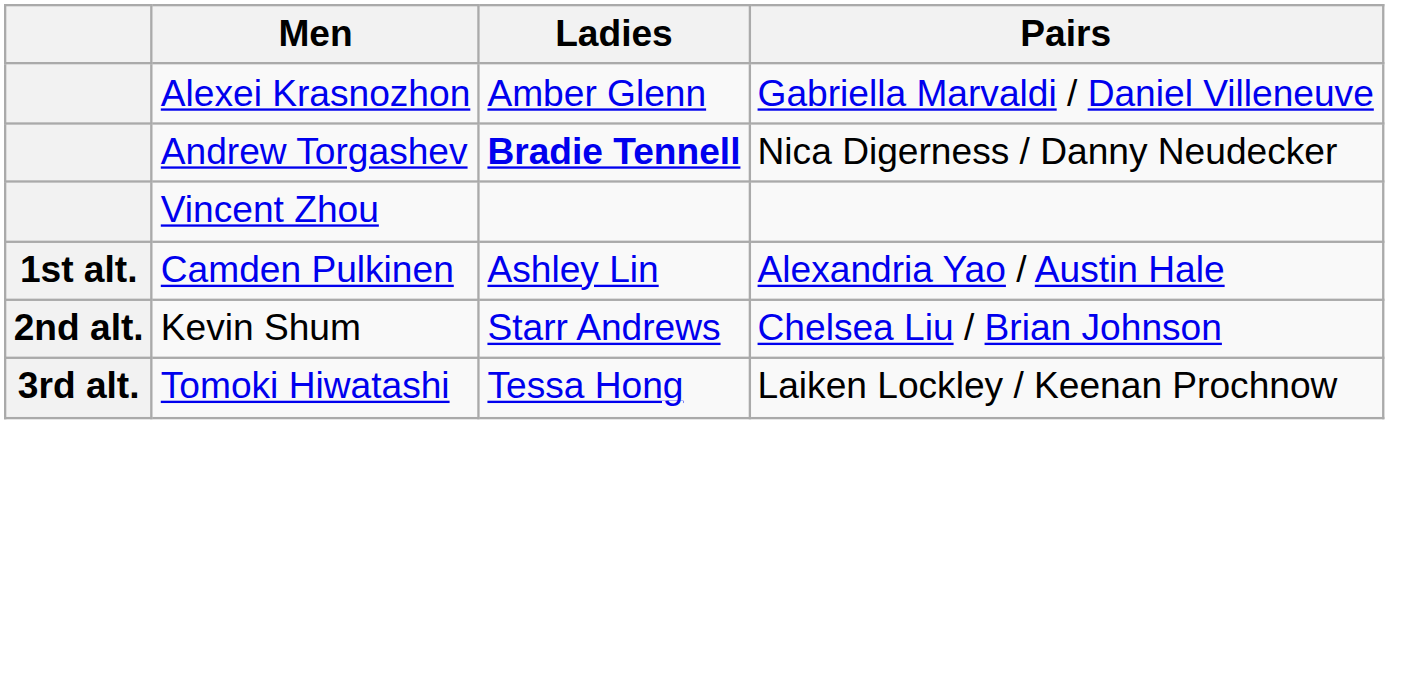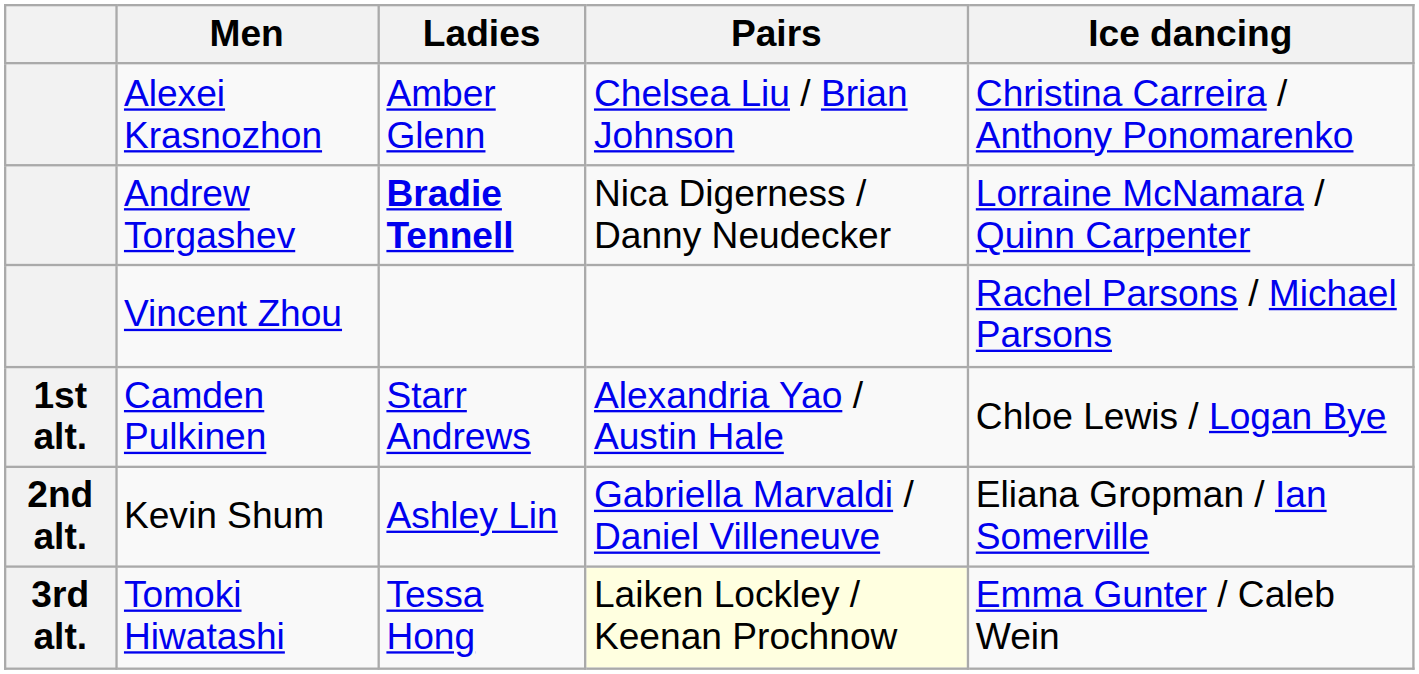+ column: Ice dancing | Christina Carreira / Anthony Ponomarenko | Lorraine McNamara / Quinn Carpenter | Rachel Parsons / Michael Parsons | Chloe Lewis / Logan Bye | Eliana Gropman / Ian Somerville | Emma Gunter / Caleb Wein
Alexei Krasnozhon | Pairs: Gabriella Marvaldi / Daniel Villeneuve -> Chelsea Liu / Brian Johnson
Camden Pulkinen | Ladies: Ashley Lin -> Starr Andrews
Kevin Shum | Ladies: Starr Andrews -> Ashley Lin
Kevin Shum | Pairs: Chelsea Liu / Brian Johnson -> Gabriella Marvaldi / Daniel Villeneuve
Tomoki Hiwatashi | Pairs: no background -> lightyellow background
